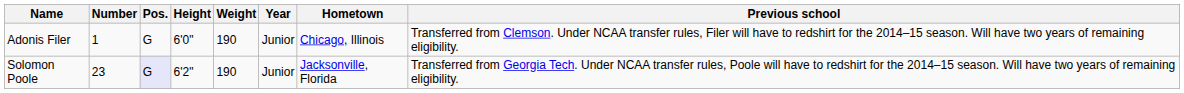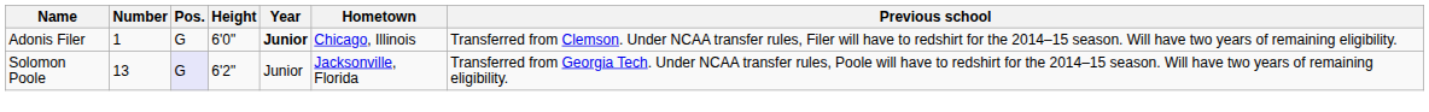- column: Weight | 190 | 190
Adonis Filer | Year: normal -> bold
Solomon Poole | Number: 23 -> 13
